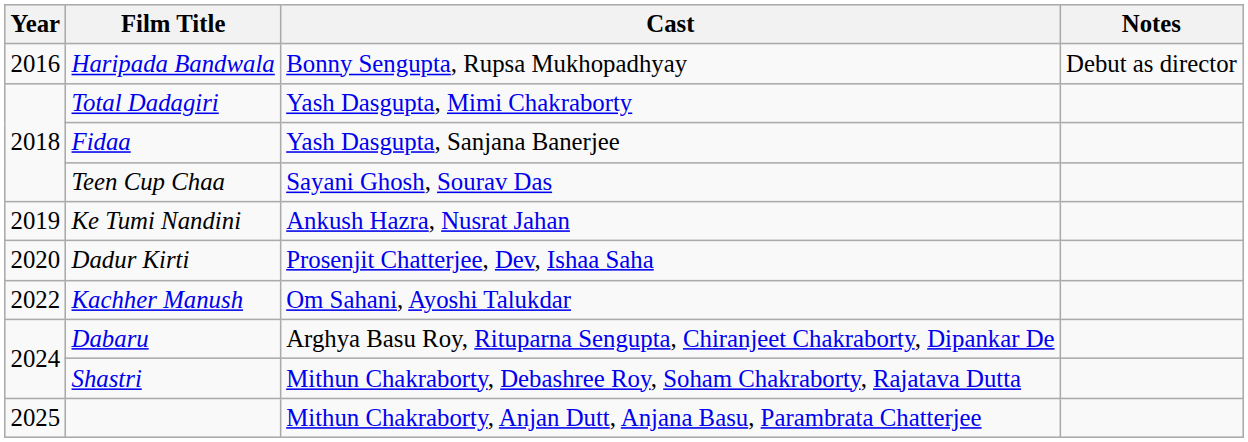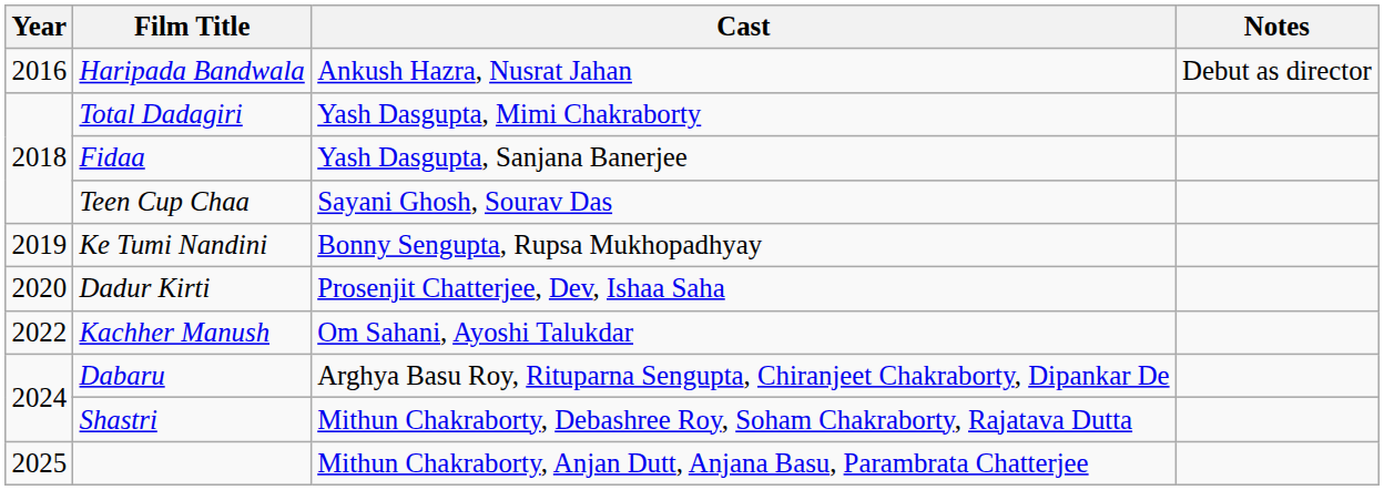Haripada Bandwala | Cast: Bonny Sengupta, Rupsa Mukhopadhyay -> Ankush Hazra, Nusrat Jahan
Ke Tumi Nandini | Cast: Ankush Hazra, Nusrat Jahan -> Bonny Sengupta, Rupsa Mukhopadhyay
